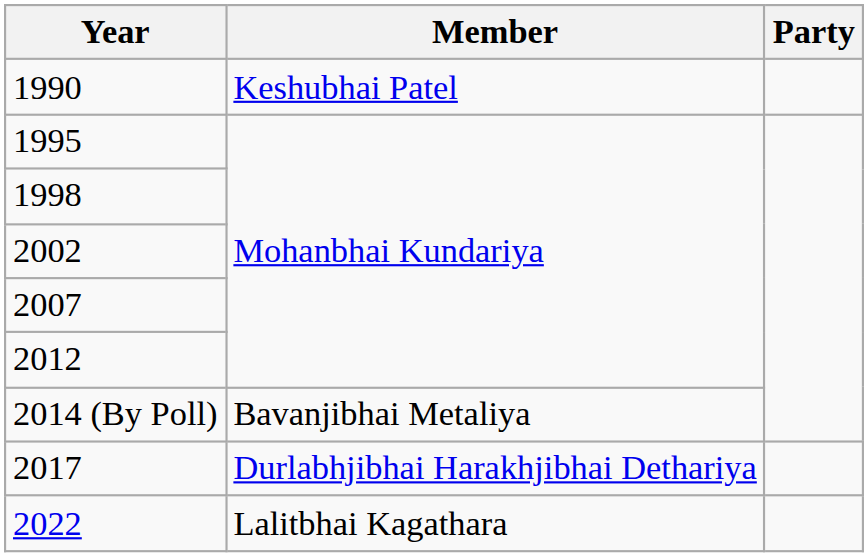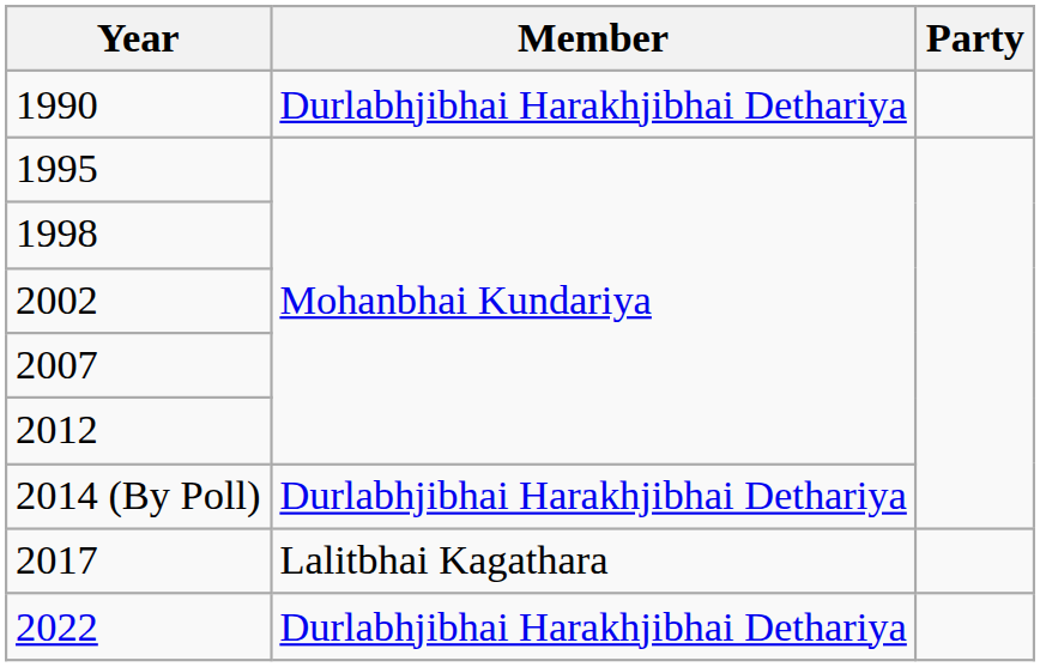1990 | Member: Keshubhai Patel -> Durlabhjibhai Harakhjibhai Dethariya
2014 (By Poll) | Member: Bavanjibhai Metaliya -> Durlabhjibhai Harakhjibhai Dethariya
2017 | Member: Durlabhjibhai Harakhjibhai Dethariya -> Lalitbhai Kagathara
2022 | Member: Lalitbhai Kagathara -> Durlabhjibhai Harakhjibhai Dethariya
